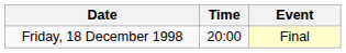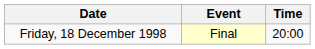columns swapped: Time <-> Event
